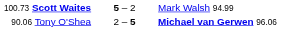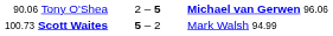rows swapped: 100.73 Scott Waites <-> 90.06 Tony O'Shea
